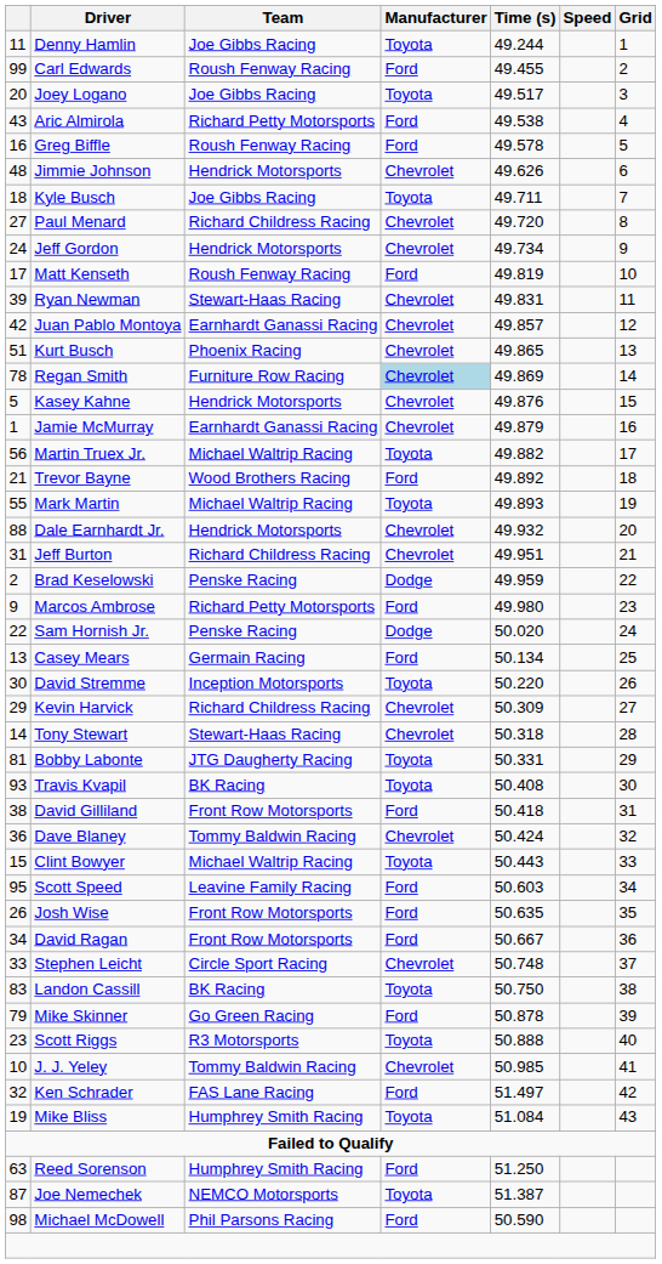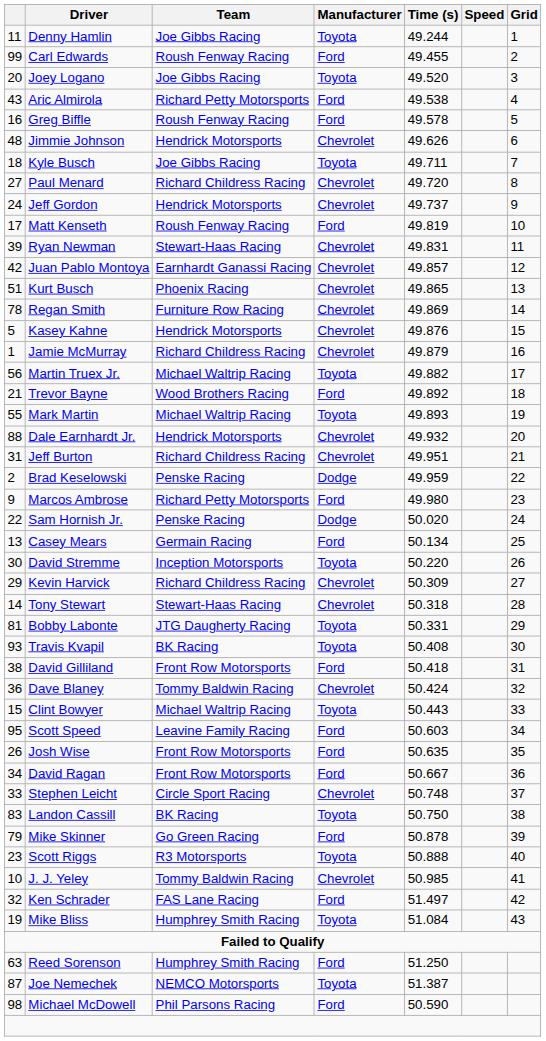Joey Logano | Time (s): 49.517 -> 49.520
Jeff Gordon | Time (s): 49.734 -> 49.737
Regan Smith | Manufacturer: lightblue background -> no background
Jamie McMurray | Team: Earnhardt Ganassi Racing -> Richard Childress Racing
